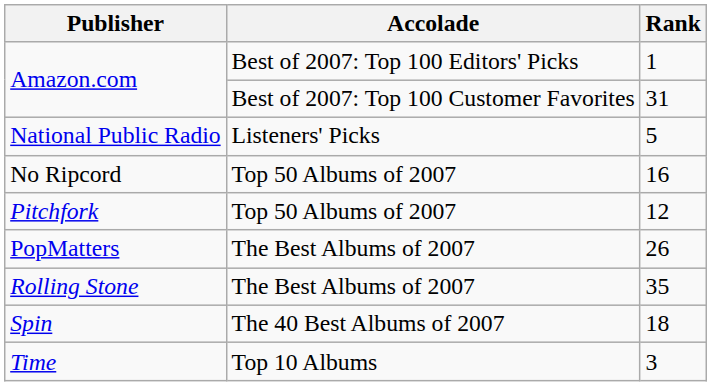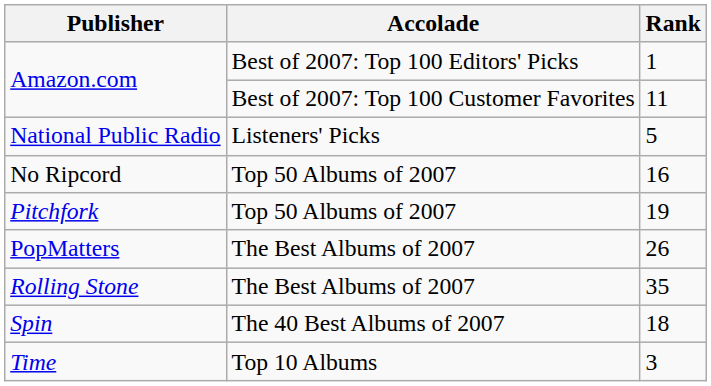Amazon.com / Best of 2007: Top 100 Customer Favorites | Rank: 31 -> 11
Pitchfork | Rank: 12 -> 19
